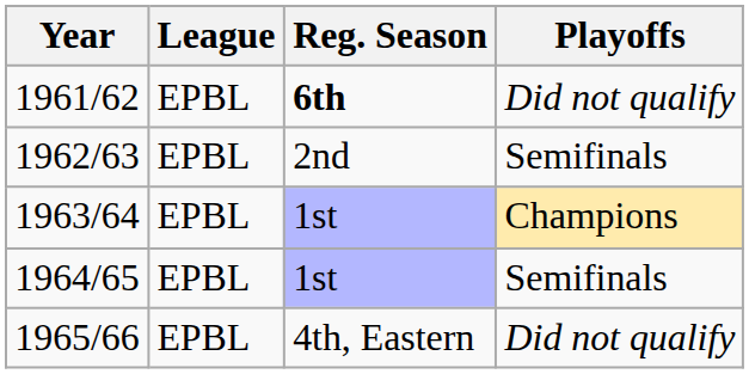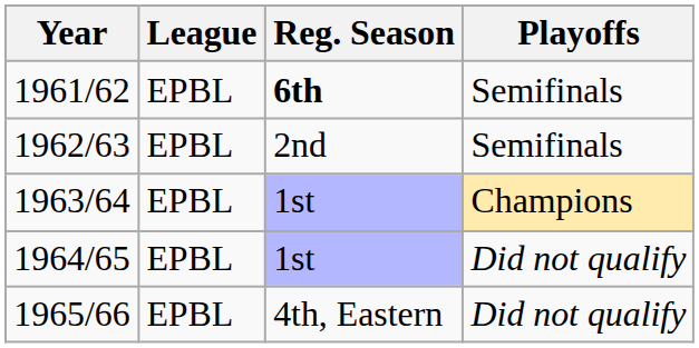1961/62 | Playoffs: Did not qualify -> Semifinals
1964/65 | Playoffs: Semifinals -> Did not qualify
